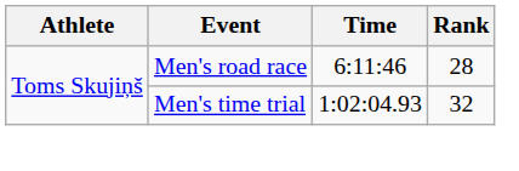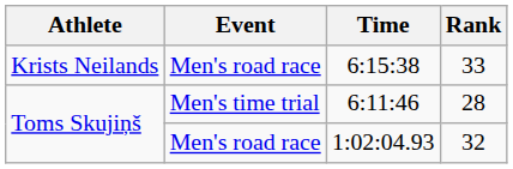+ row: Krists Neilands | Men's road race | 6:15:38 | 33
6:11:46 | Event: Men's road race -> Men's time trial
1:02:04.93 | Event: Men's time trial -> Men's road race
